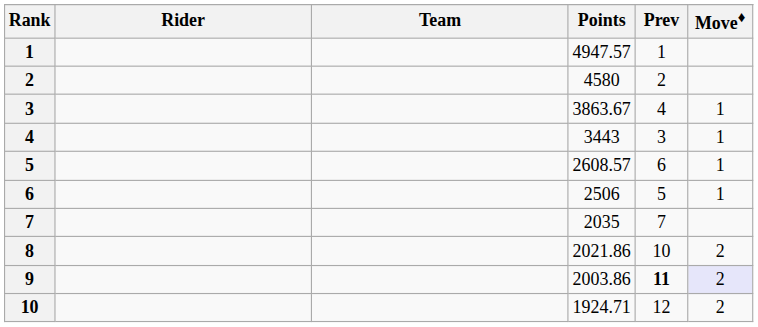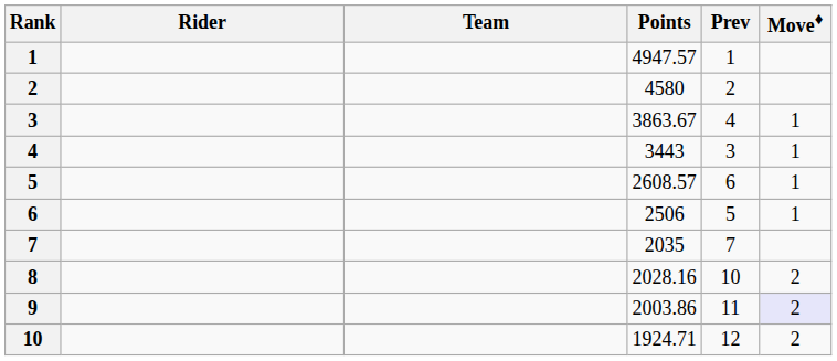8 | Points: 2021.86 -> 2028.16
9 | Prev: bold -> normal
